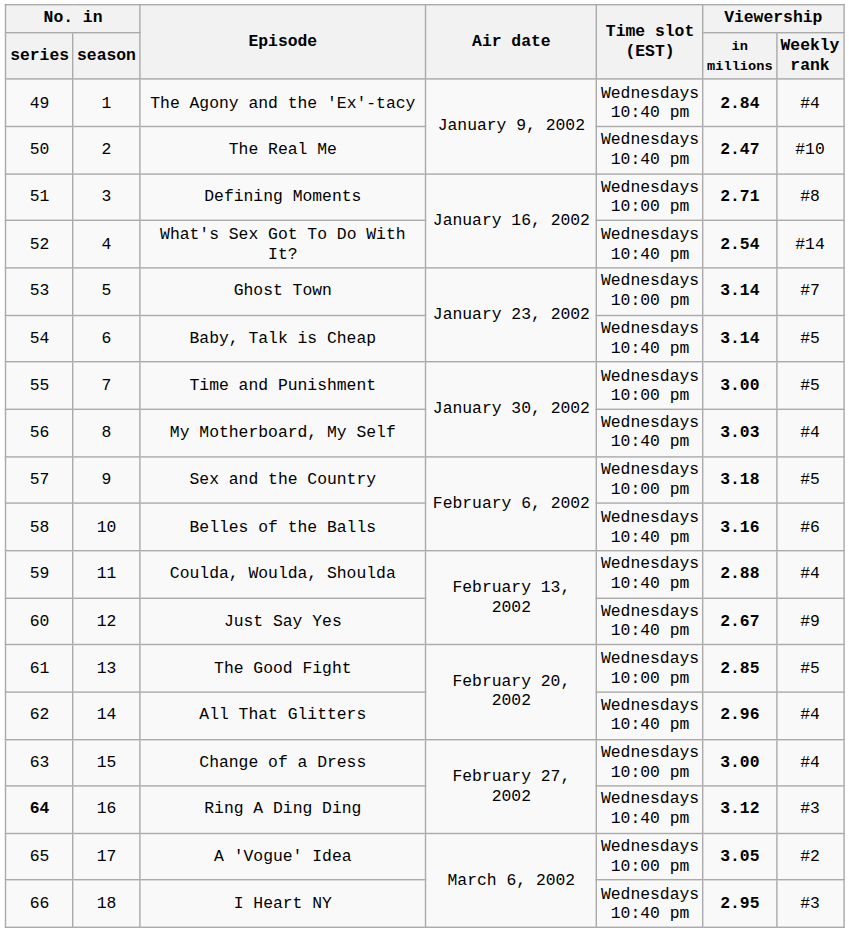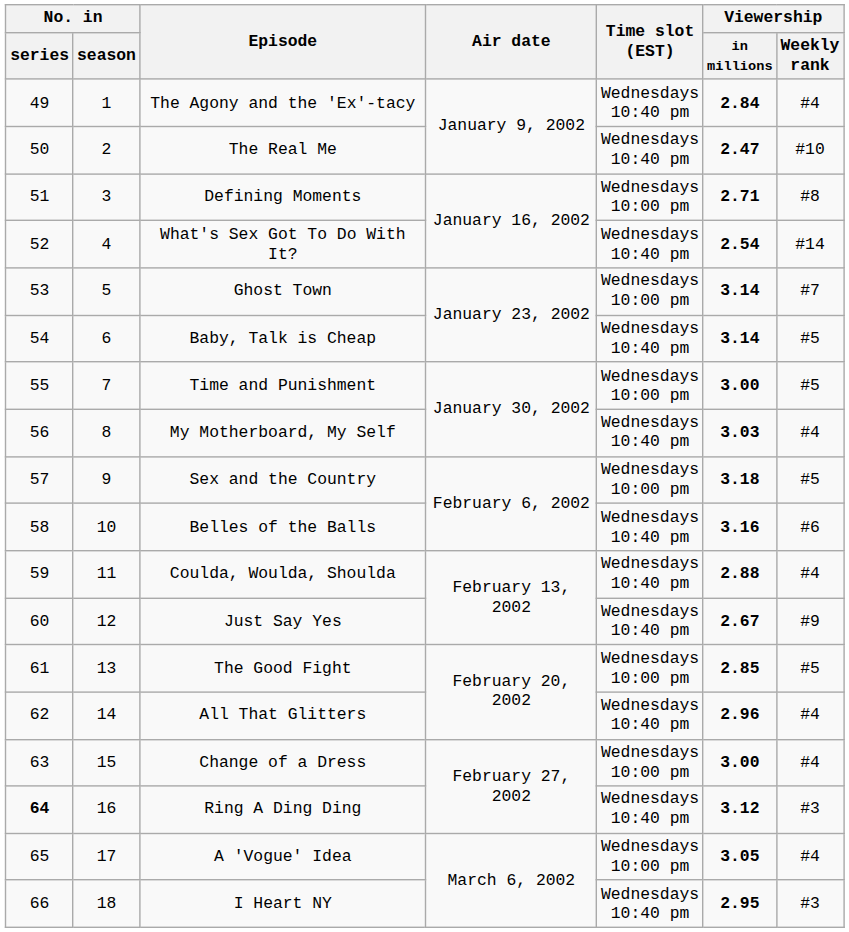A 'Vogue' Idea | Viewership / Weekly rank: #2 -> #4
